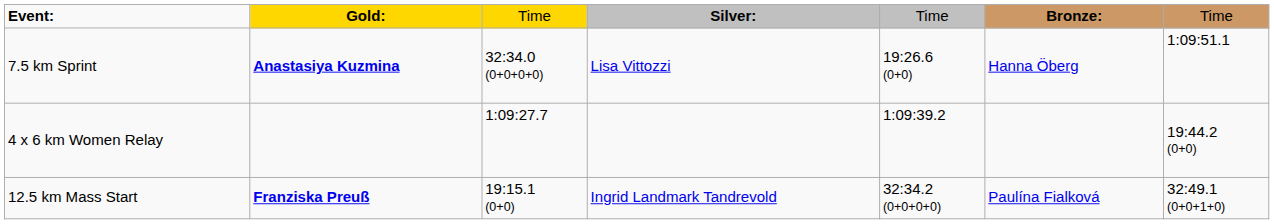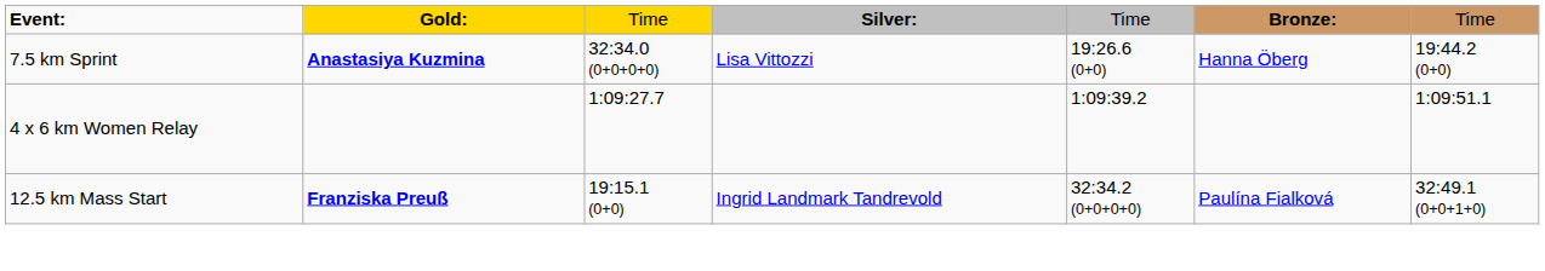7.5 km Sprint | column 7: 1:09:51.1 -> 19:44.2 (0+0)
4 x 6 km Women Relay | column 7: 19:44.2 (0+0) -> 1:09:51.1
